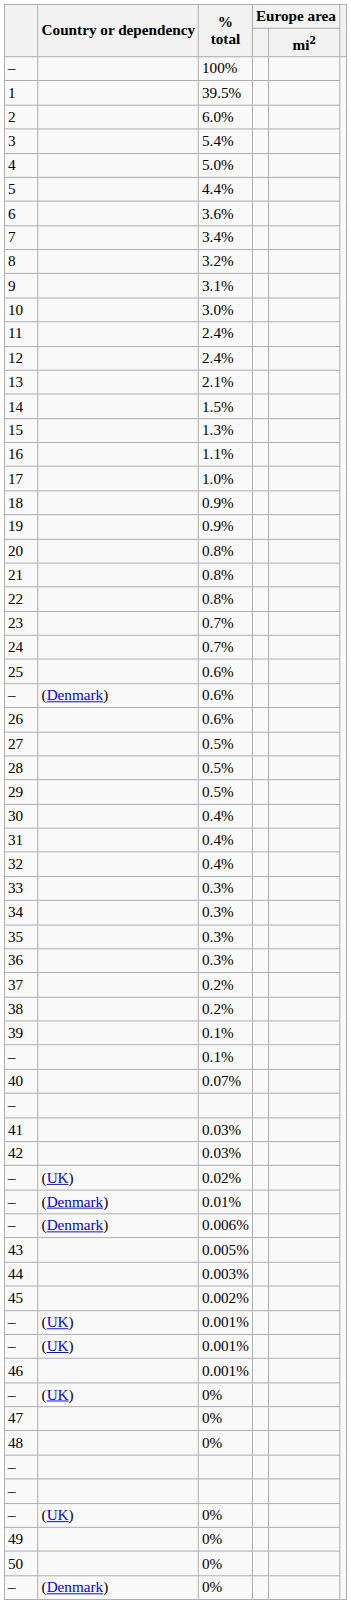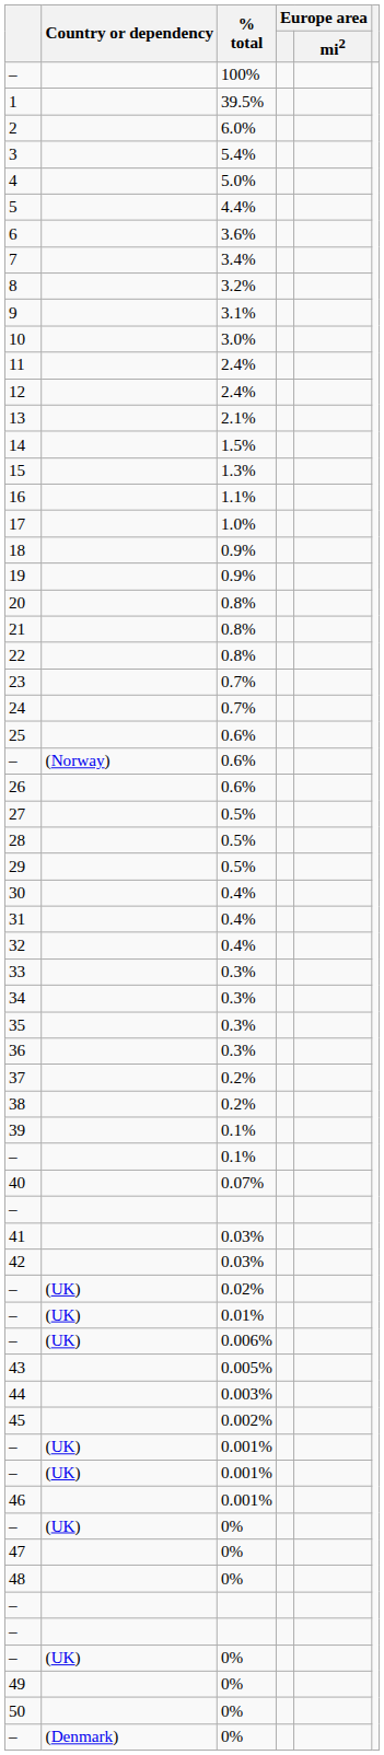– / 0.6% | Country or dependency: (Denmark) -> (Norway)
– / 0.01% | Country or dependency: (Denmark) -> (UK)
– / 0.006% | Country or dependency: (Denmark) -> (UK)
